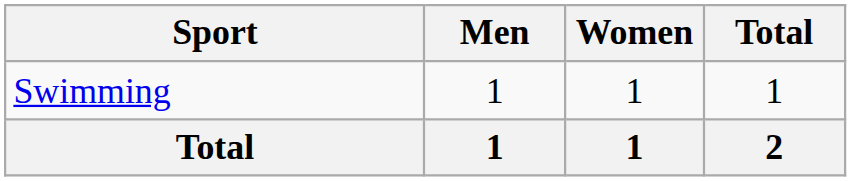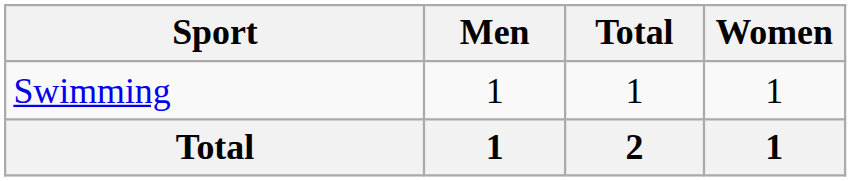columns swapped: Women <-> Total
